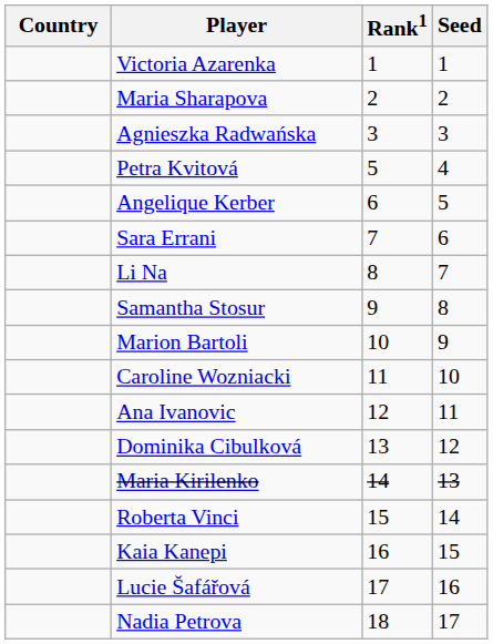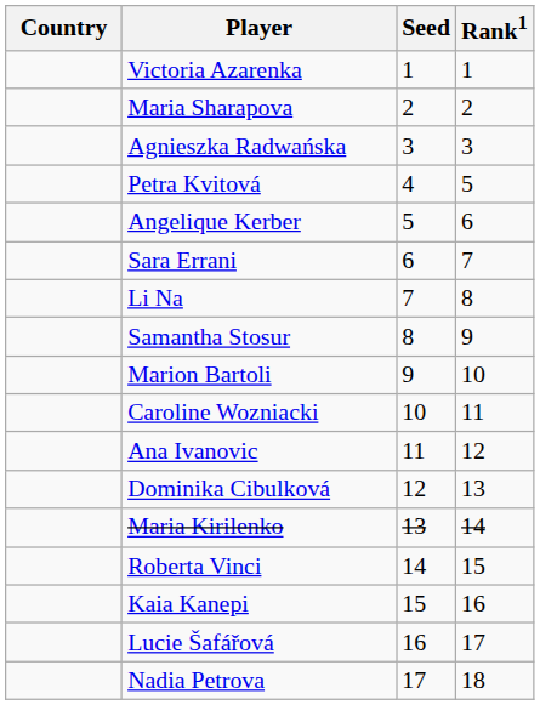columns swapped: Rank1 <-> Seed
